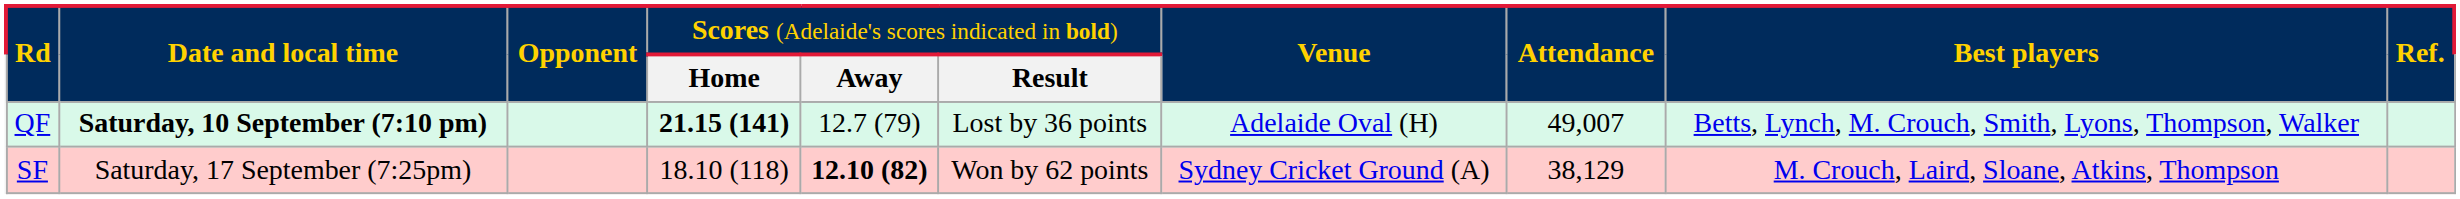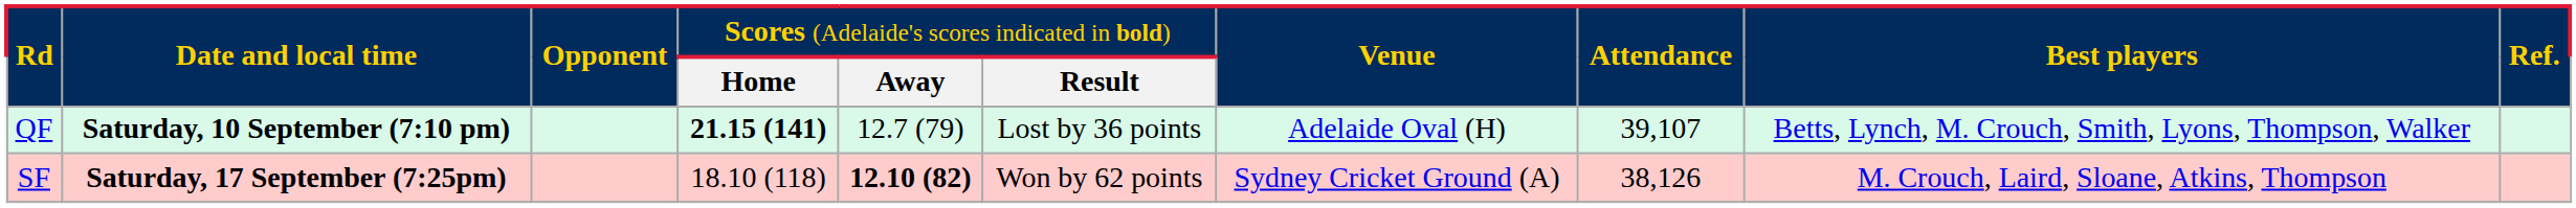QF | column 8: 49,007 -> 39,107
SF | column 2: normal -> bold
SF | column 8: 38,129 -> 38,126
